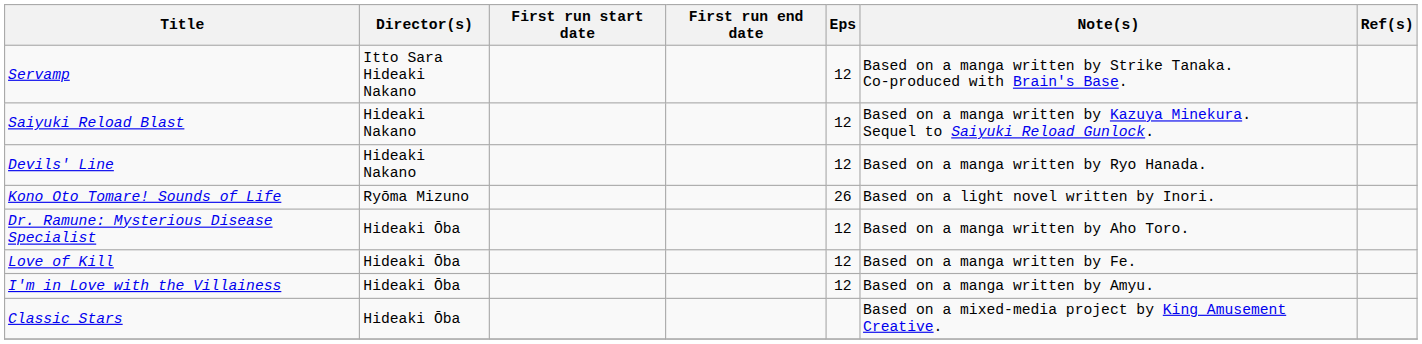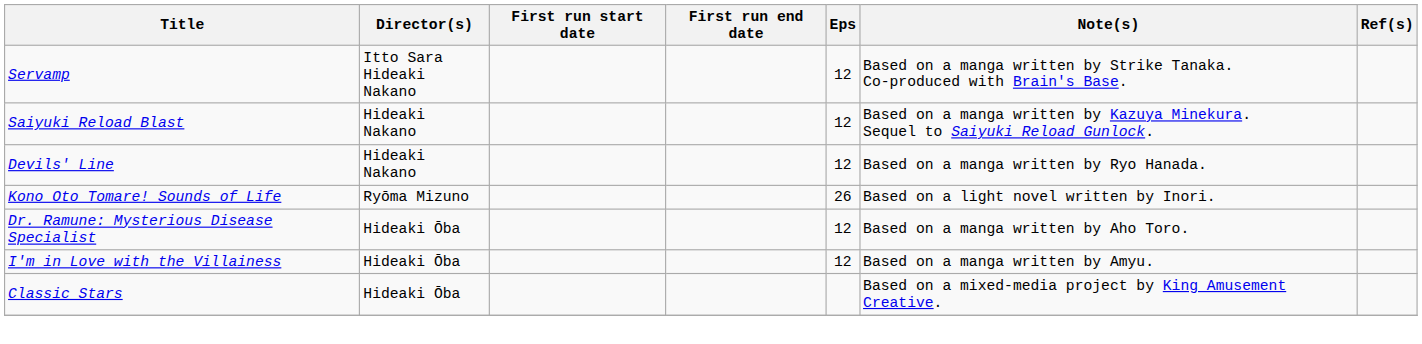- row: Love of Kill | Hideaki Ōba | 12 | Based on a manga written by Fe.
